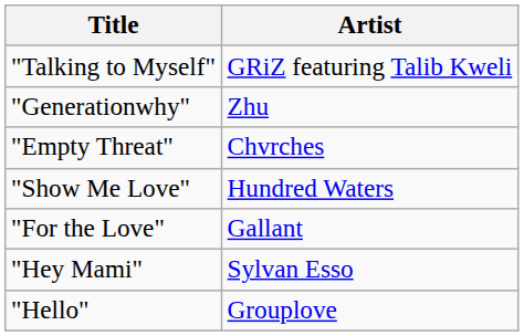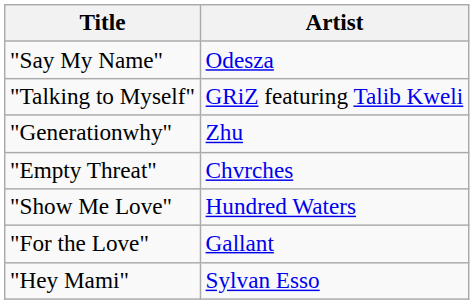+ row: "Say My Name" | Odesza
- row: "Hello" | Grouplove
